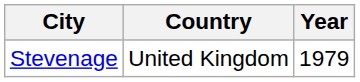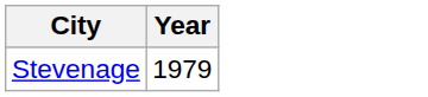- column: Country | United Kingdom
